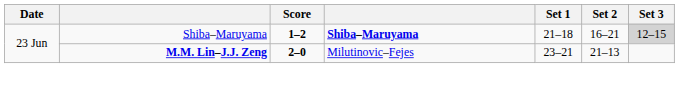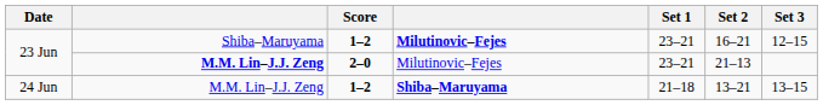23 Jun / Shiba–Maruyama | column 4: Shiba–Maruyama -> Milutinovic–Fejes
23 Jun / Shiba–Maruyama | Set 1: 21–18 -> 23–21
23 Jun / Shiba–Maruyama | Set 3: lightgrey background -> no background
+ row: 24 Jun | M.M. Lin–J.J. Zeng | 1–2 | Shiba–Maruyama | 21–18 | 13–21 | 13–15
